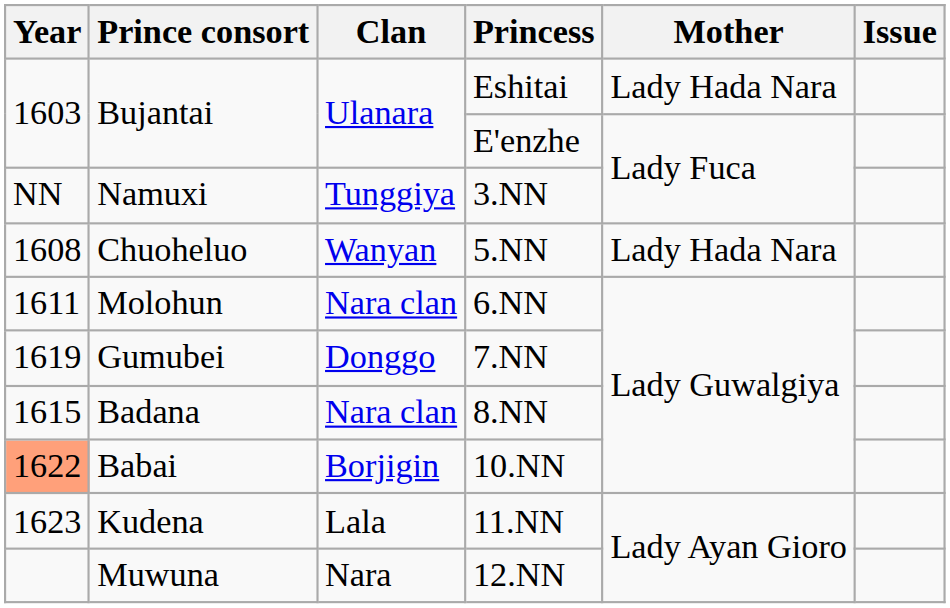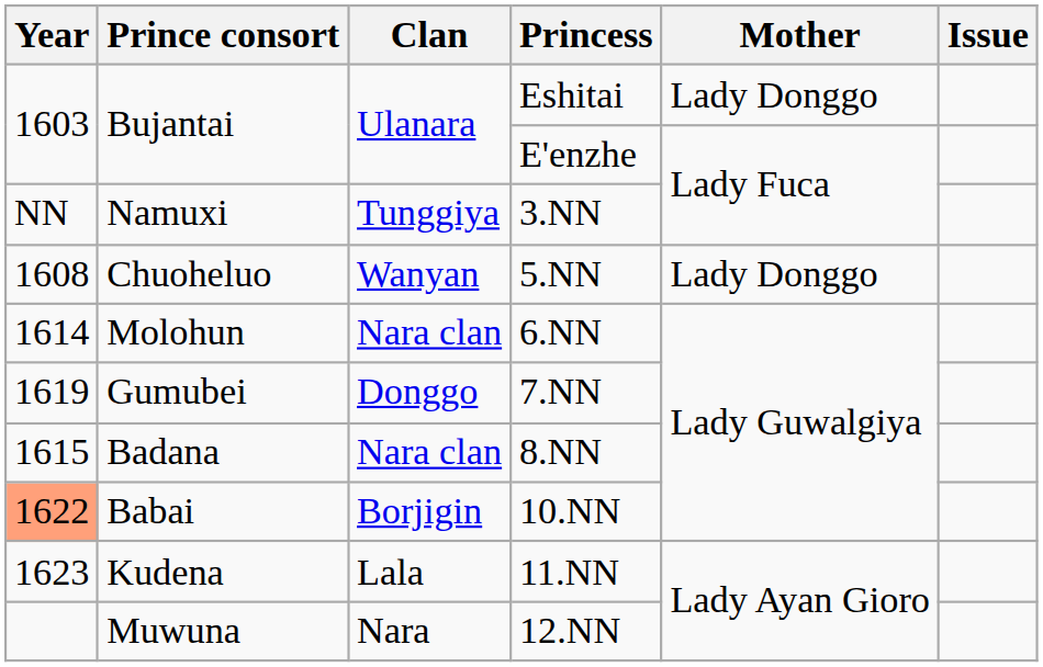Eshitai | Mother: Lady Hada Nara -> Lady Donggo
5.NN | Mother: Lady Hada Nara -> Lady Donggo
6.NN | Year: 1611 -> 1614
